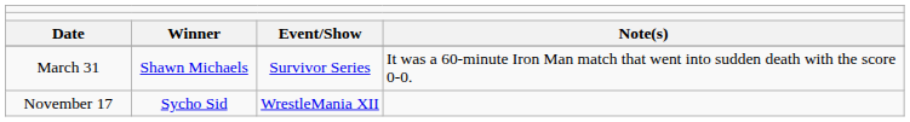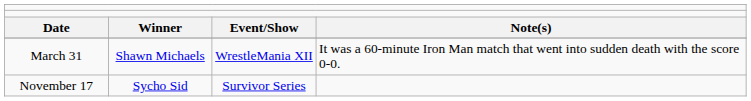March 31 | column 3: Survivor Series -> WrestleMania XII
November 17 | column 3: WrestleMania XII -> Survivor Series
